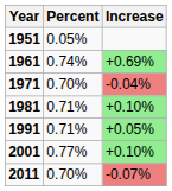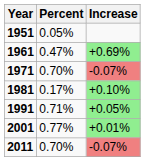1961 | Percent: 0.74% -> 0.47%
1971 | Increase: -0.04% -> -0.07%
1981 | Percent: 0.71% -> 0.17%
2001 | Increase: +0.10% -> +0.01%
